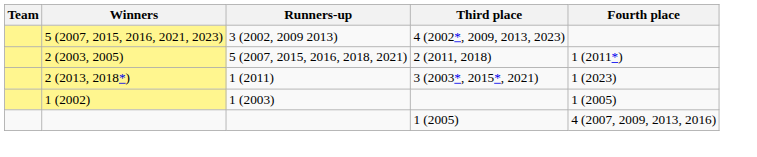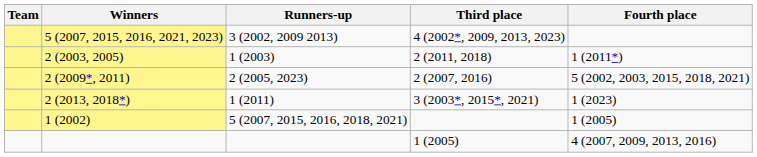2 (2003, 2005) | Runners-up: 5 (2007, 2015, 2016, 2018, 2021) -> 1 (2003)
+ row: 2 (2009*, 2011) | 2 (2005, 2023) | 2 (2007, 2016) | 5 (2002, 2003, 2015, 2018, 2021)
1 (2002) | Runners-up: 1 (2003) -> 5 (2007, 2015, 2016, 2018, 2021)
